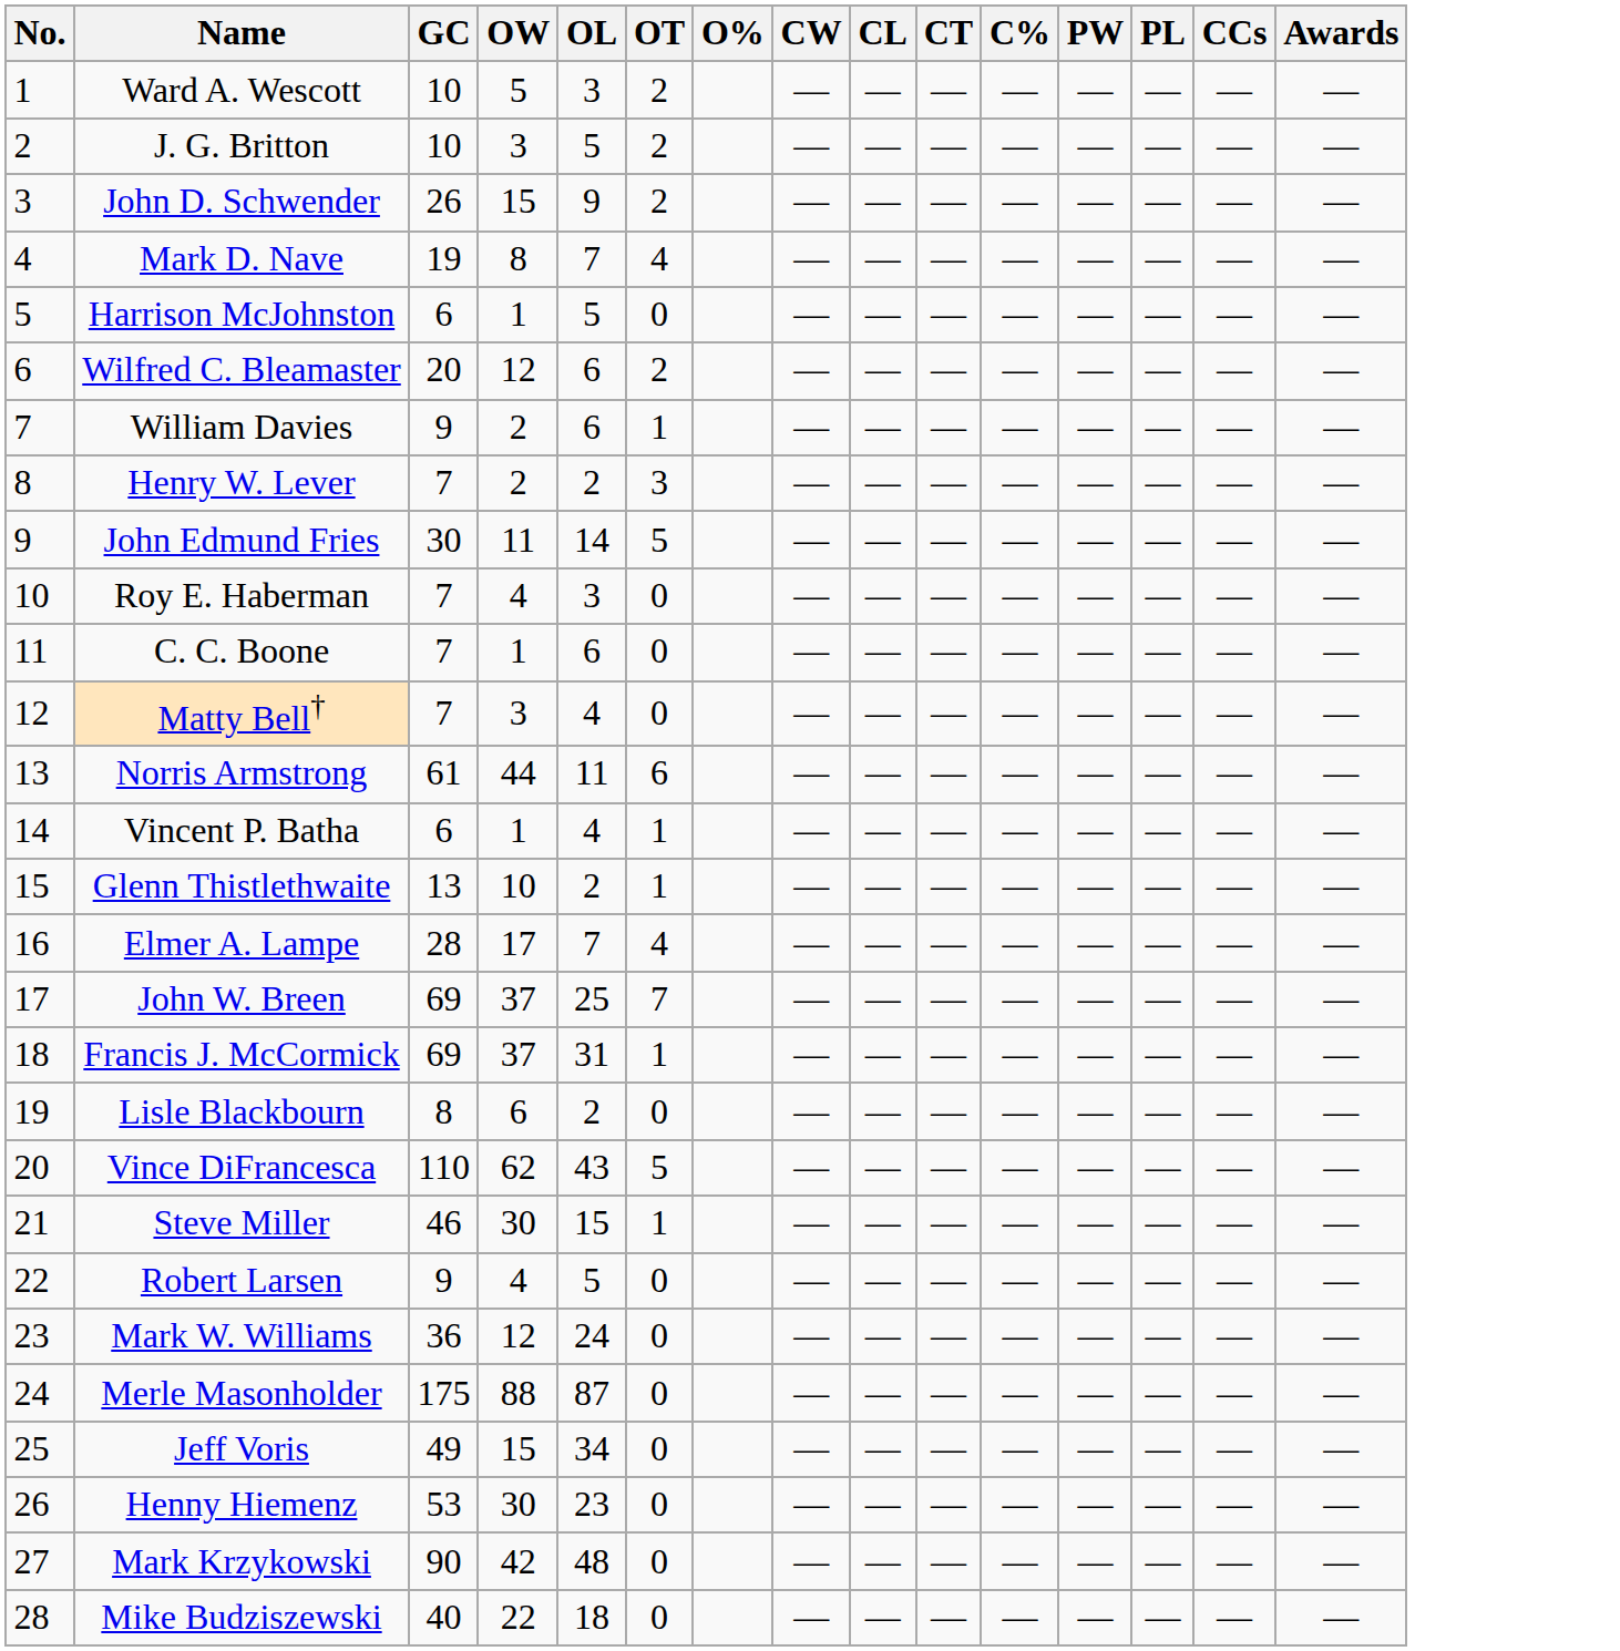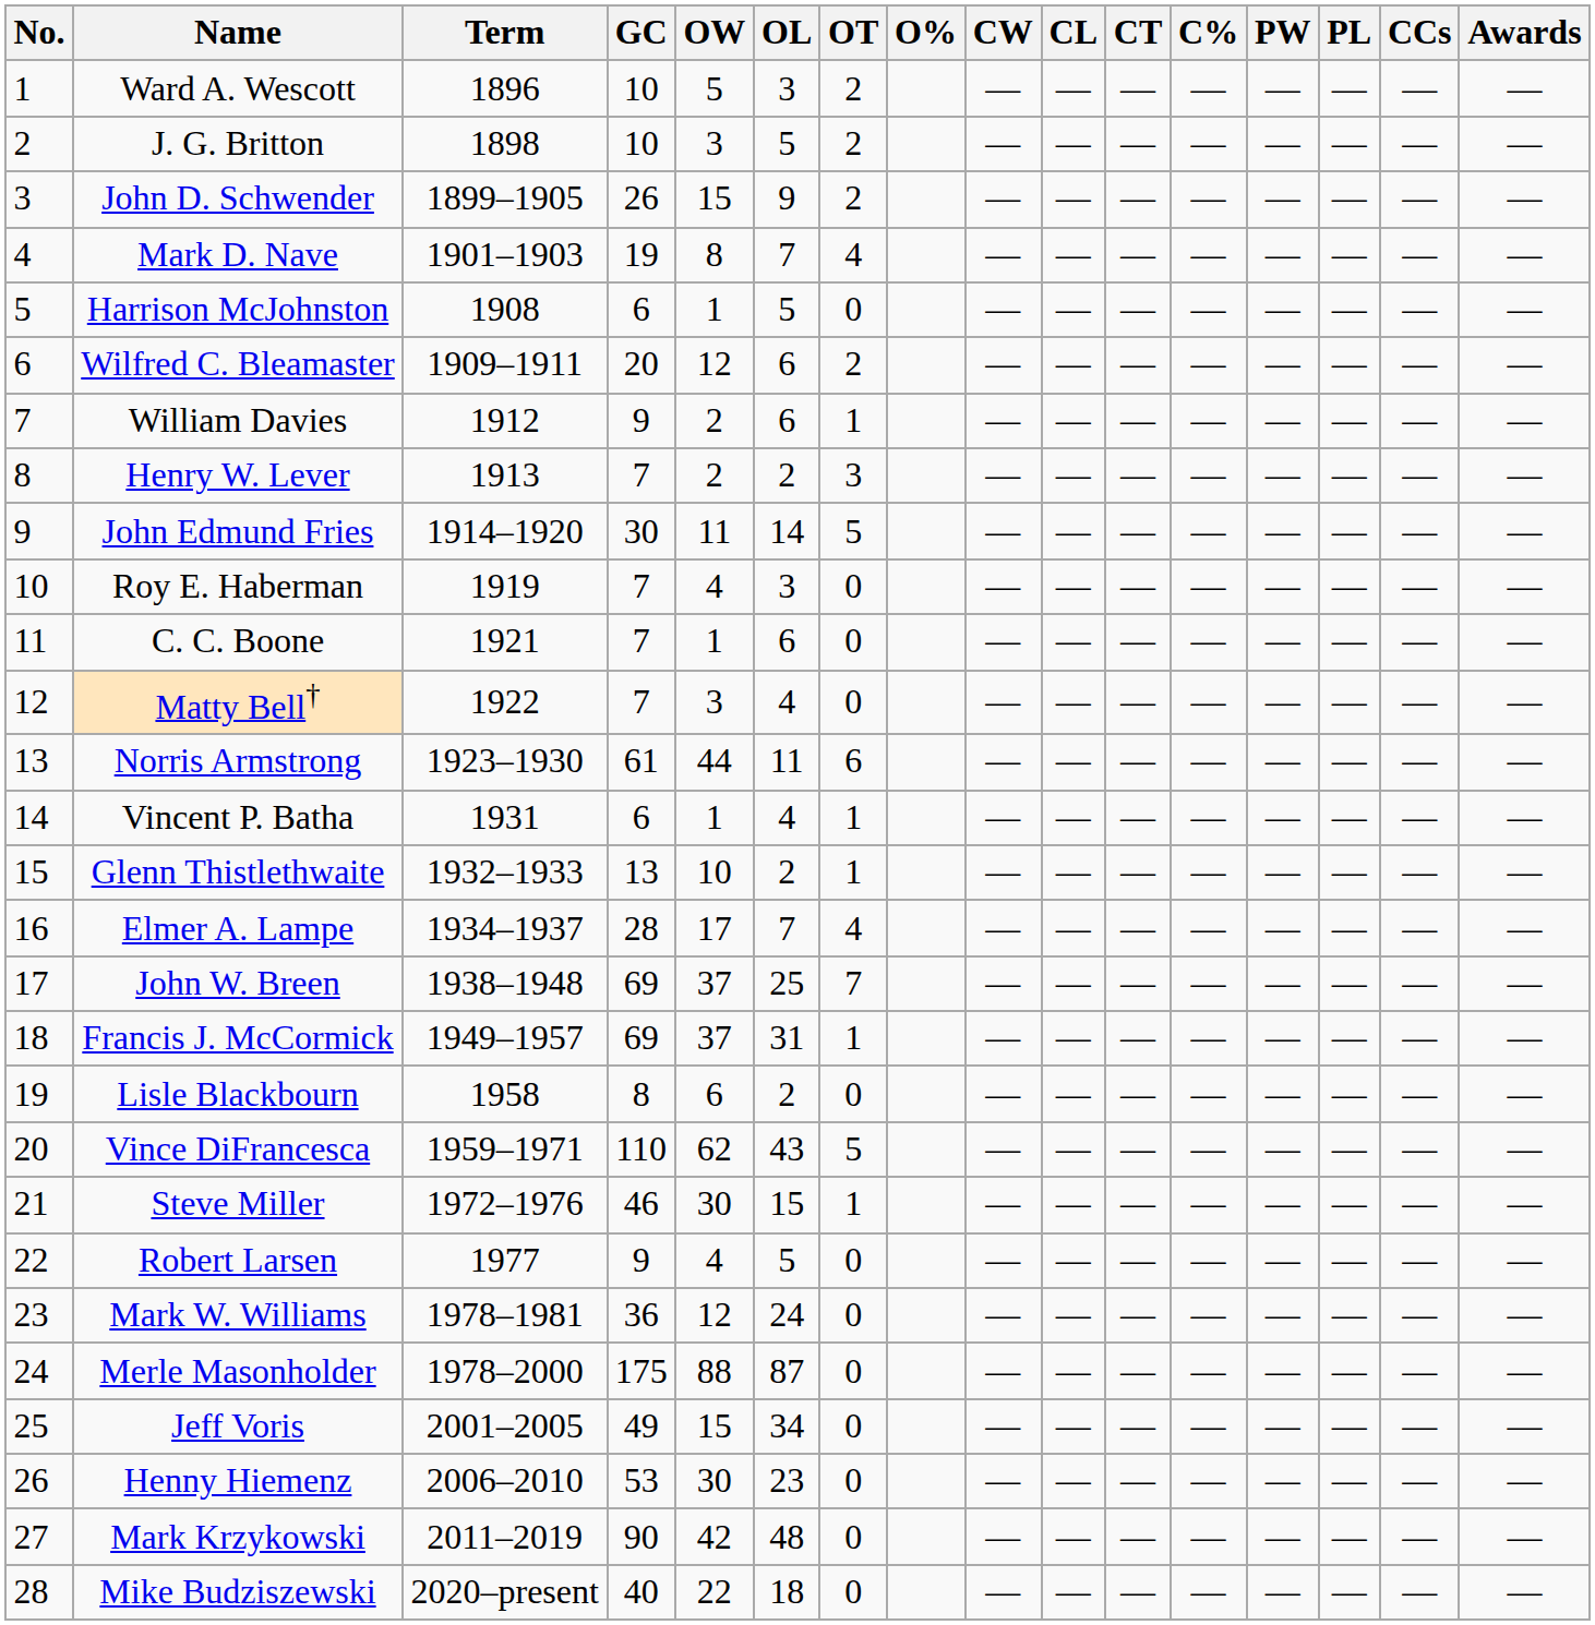+ column: Term | 1896 | 1898 | 1899–1905 | 1901–1903 | 1908 | 1909–1911 | 1912 | 1913 | 1914–1920 | 1919 | 1921 | 1922 | 1923–1930 | 1931 | 1932–1933 | 1934–1937 | 1938–1948 | 1949–1957 | 1958 | 1959–1971 | 1972–1976 | 1977 | 1978–1981 | 1978–2000 | 2001–2005 | 2006–2010 | 2011–2019 | 2020–present
